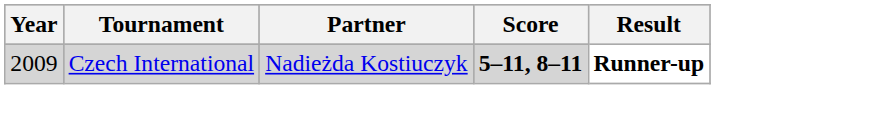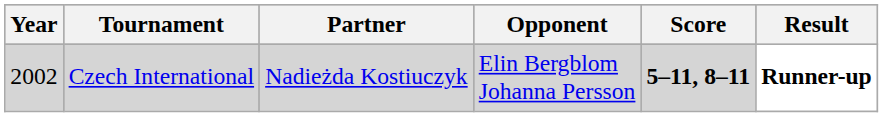+ column: Opponent | Elin Bergblom Johanna Persson
Czech International | Year: 2009 -> 2002
